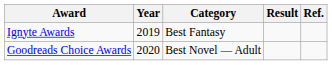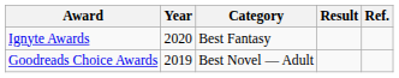Ignyte Awards | Year: 2019 -> 2020
Goodreads Choice Awards | Year: 2020 -> 2019
